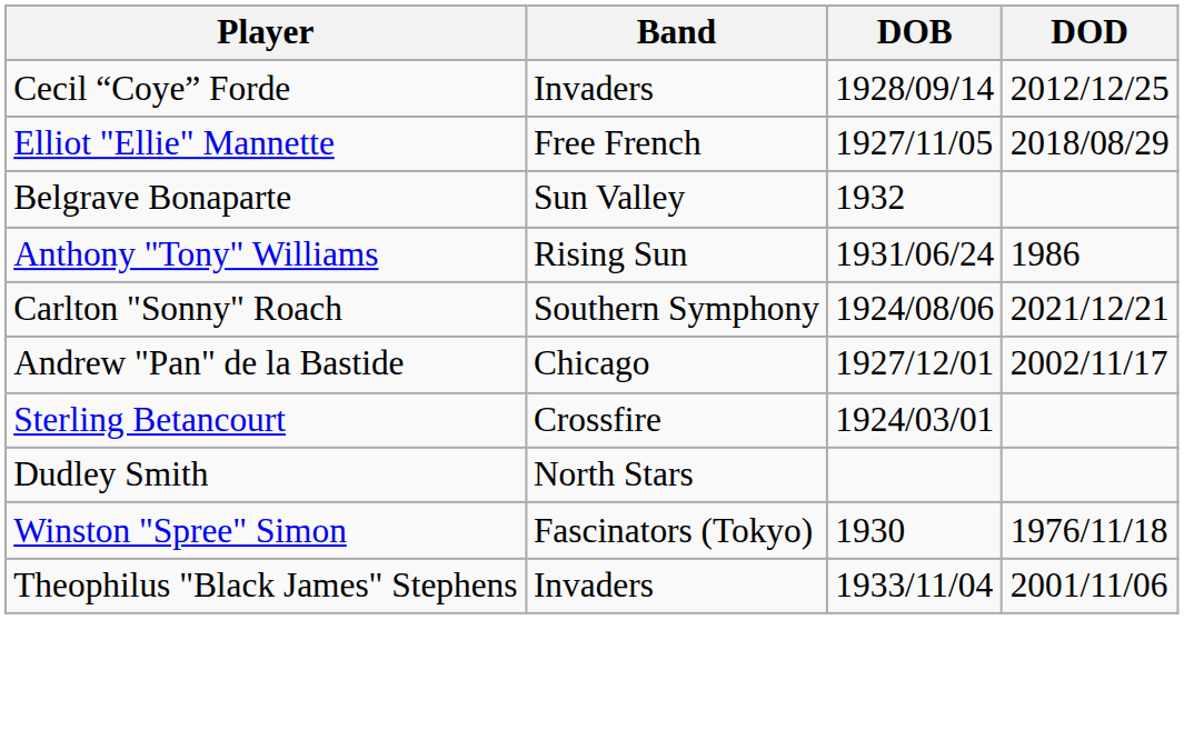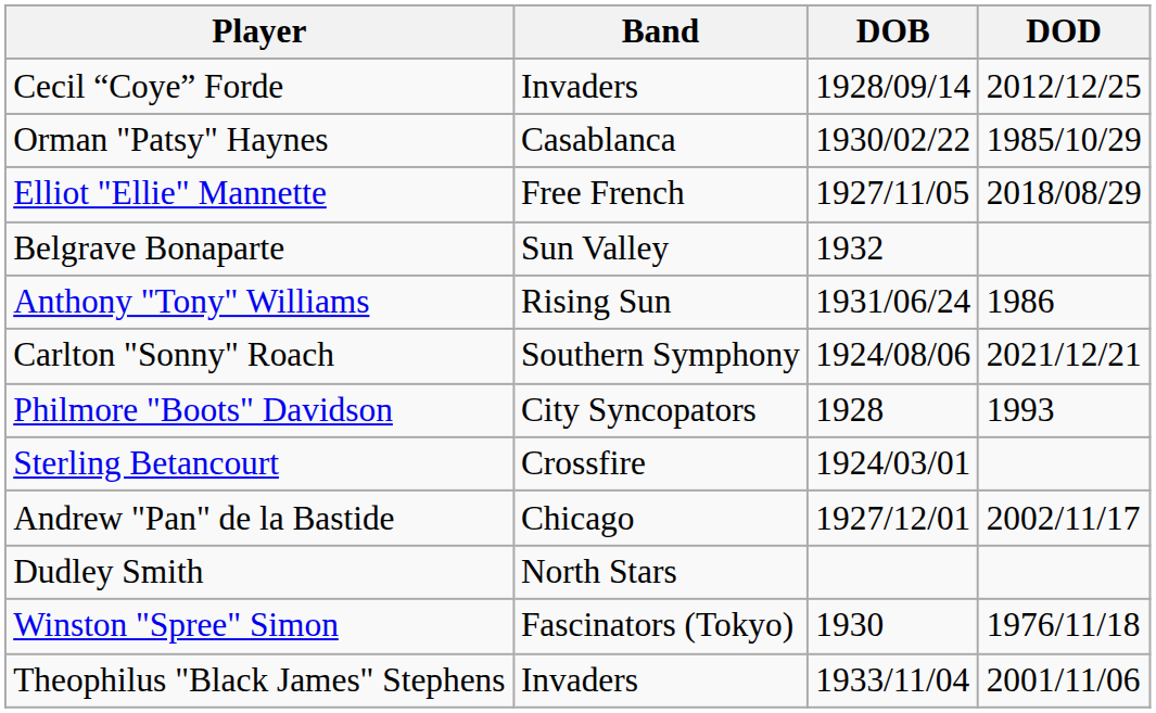+ row: Orman "Patsy" Haynes | Casablanca | 1930/02/22 | 1985/10/29
+ row: Philmore "Boots" Davidson | City Syncopators | 1928 | 1993
rows swapped: Sterling Betancourt <-> Andrew "Pan" de la Bastide
